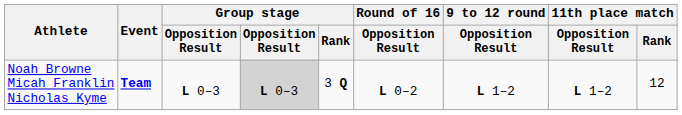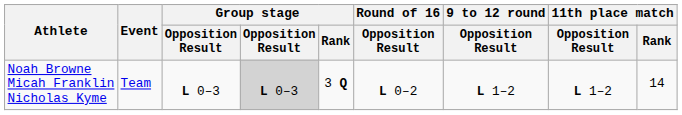Noah Browne Micah Franklin Nicholas Kyme | Event: bold -> normal
Noah Browne Micah Franklin Nicholas Kyme | 11th place match / Rank: 12 -> 14
